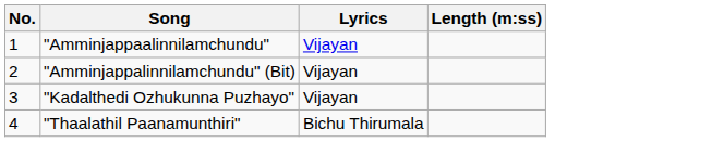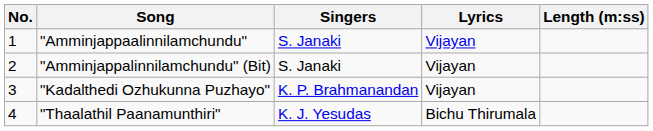+ column: Singers | S. Janaki | S. Janaki | K. P. Brahmanandan | K. J. Yesudas
